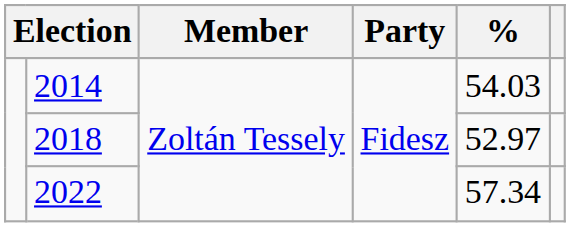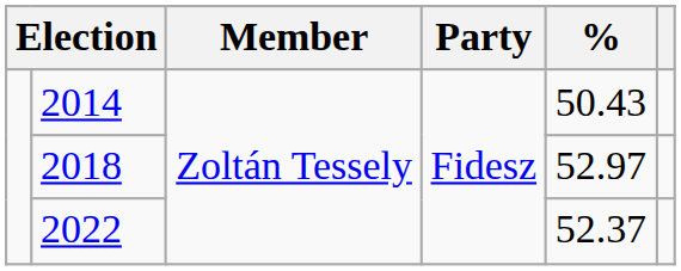2014 | %: 54.03 -> 50.43
2022 | %: 57.34 -> 52.37
